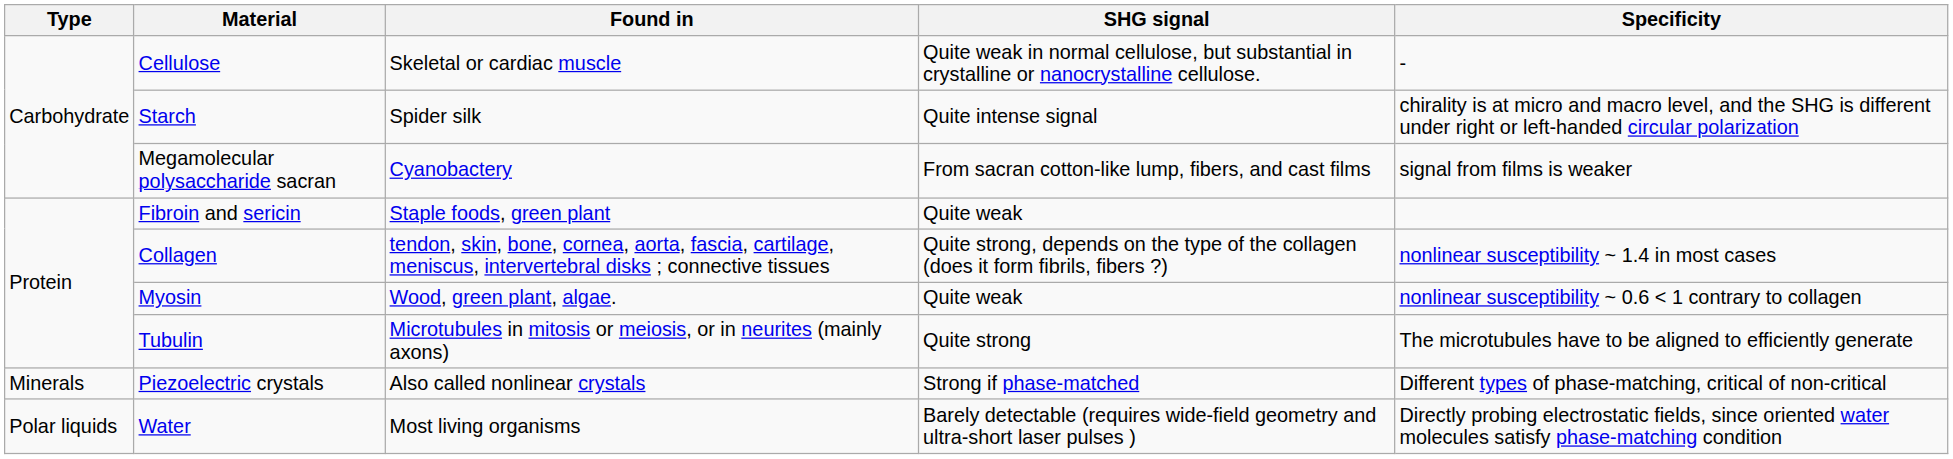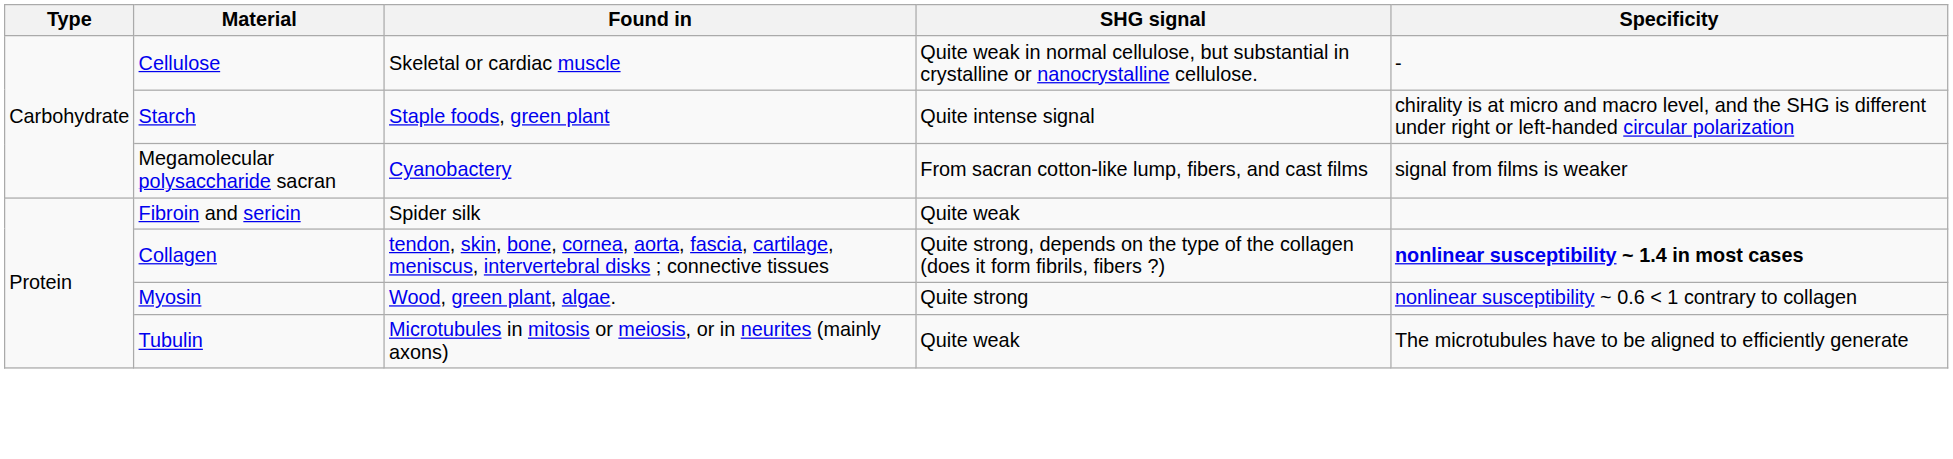Starch | Found in: Spider silk -> Staple foods, green plant
Fibroin and sericin | Found in: Staple foods, green plant -> Spider silk
Collagen | Specificity: normal -> bold
Myosin | SHG signal: Quite weak -> Quite strong
Tubulin | SHG signal: Quite strong -> Quite weak
- row: Minerals | Piezoelectric crystals | Also called nonlinear crystals | Strong if phase-matched | Different types of phase-matching, critical of non-critical
- row: Polar liquids | Water | Most living organisms | Barely detectable (requires wide-field geometry and ultra-short laser pulses ) | Directly probing electrostatic fields, since oriented water molecules satisfy phase-matching condition
